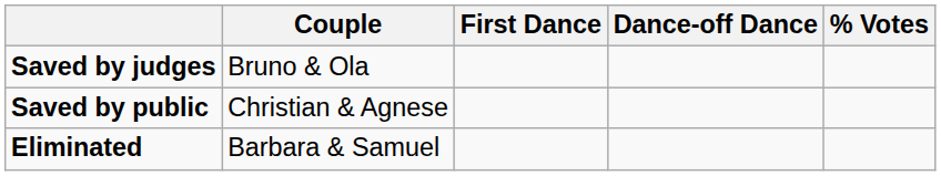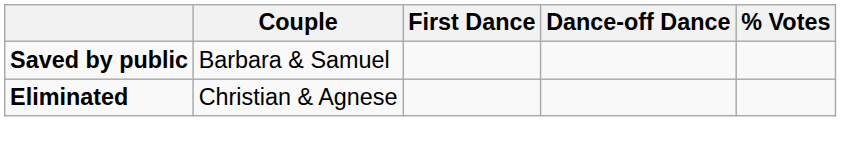- row: Saved by judges | Bruno & Ola
Saved by public | Couple: Christian & Agnese -> Barbara & Samuel
Eliminated | Couple: Barbara & Samuel -> Christian & Agnese
